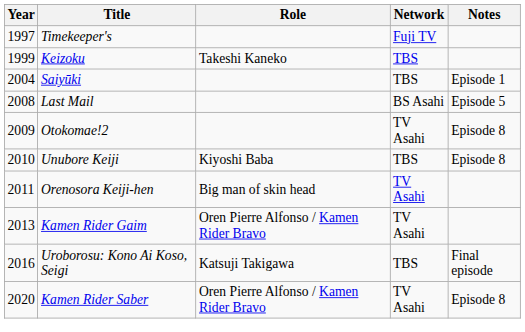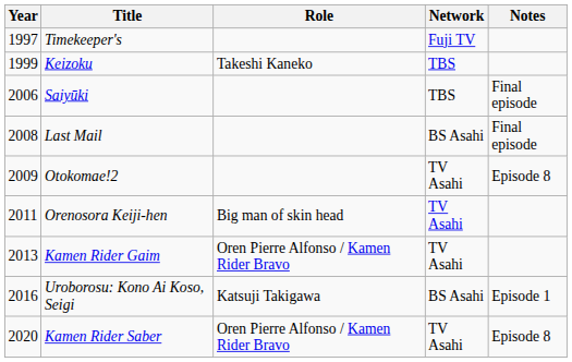Saiyūki | Year: 2004 -> 2006
Saiyūki | Notes: Episode 1 -> Final episode
Last Mail | Notes: Episode 5 -> Final episode
- row: 2010 | Unubore Keiji | Kiyoshi Baba | TBS | Episode 8
Uroborosu: Kono Ai Koso, Seigi | Network: TBS -> BS Asahi
Uroborosu: Kono Ai Koso, Seigi | Notes: Final episode -> Episode 1
